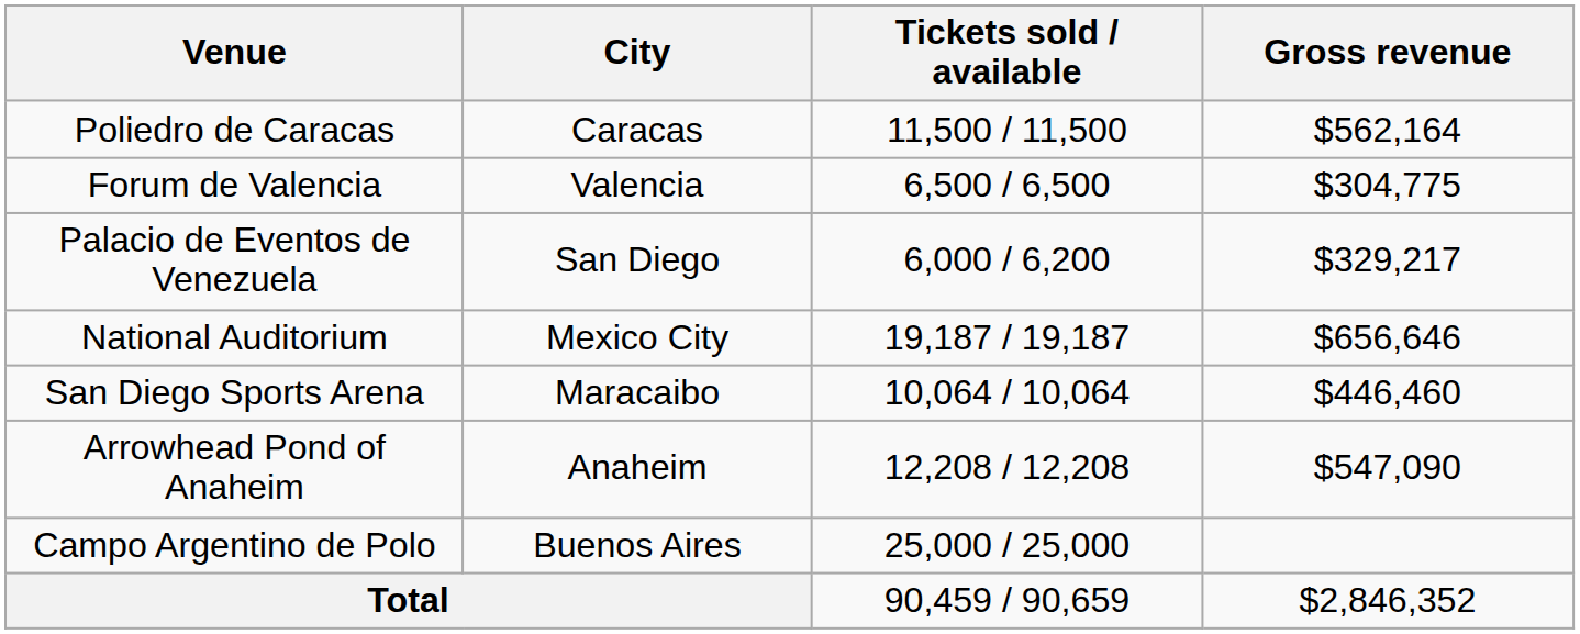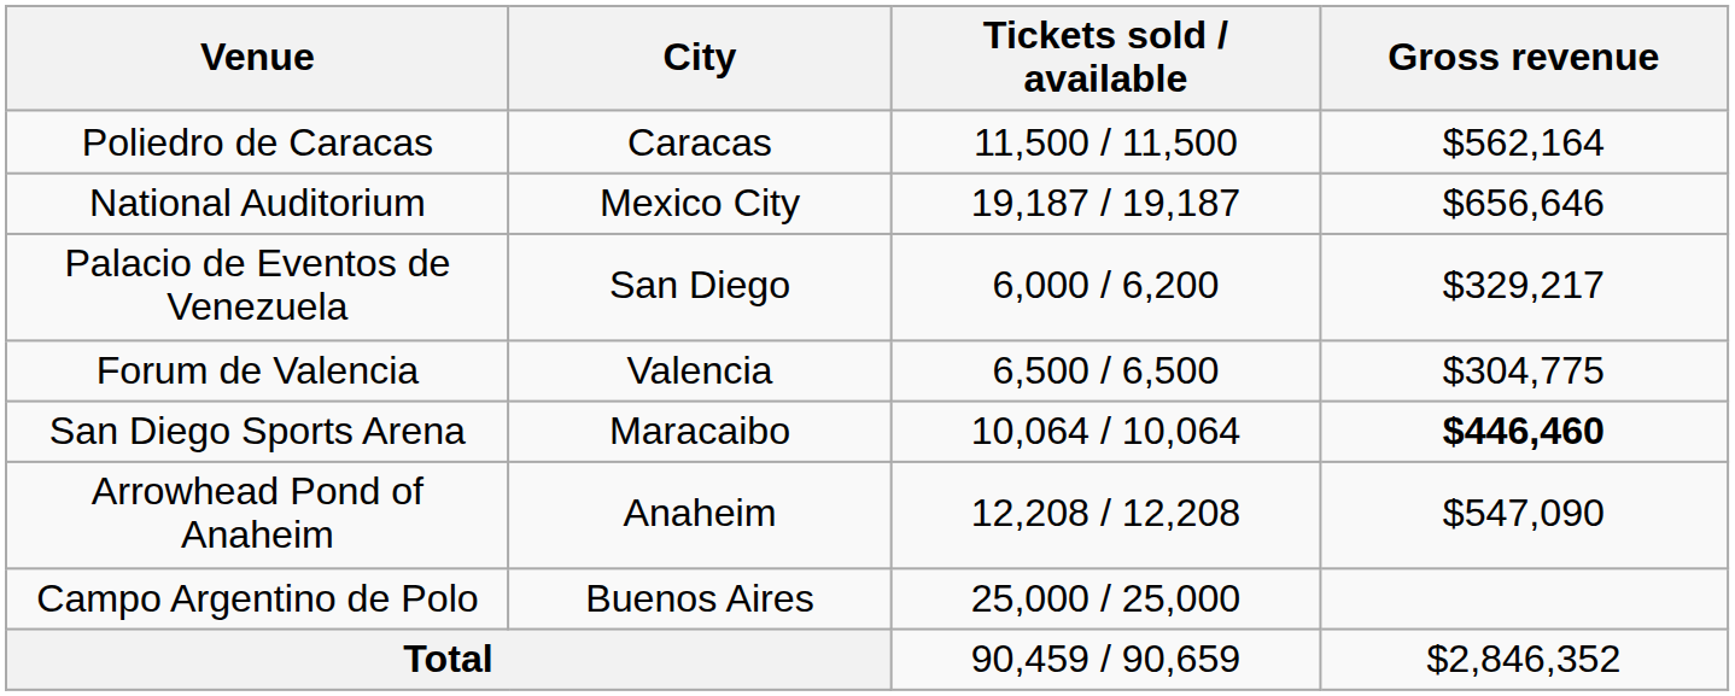rows swapped: Forum de Valencia <-> National Auditorium
San Diego Sports Arena | Gross revenue: normal -> bold
